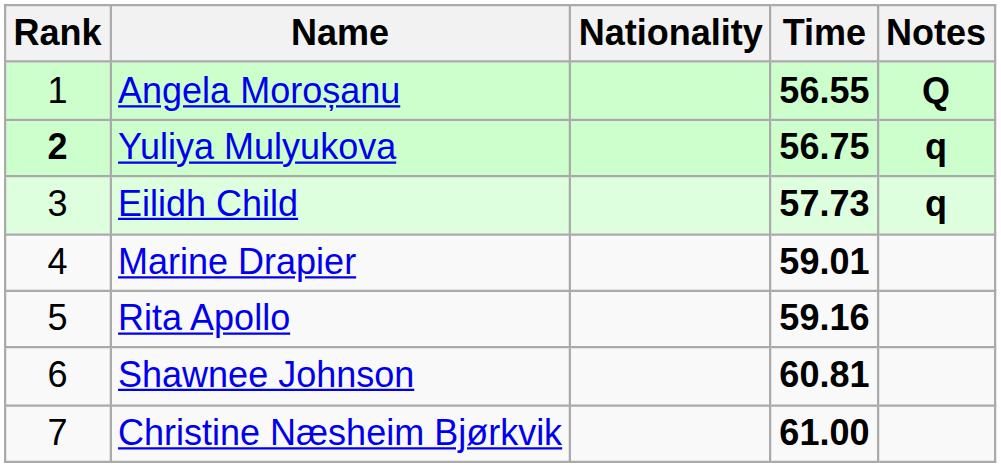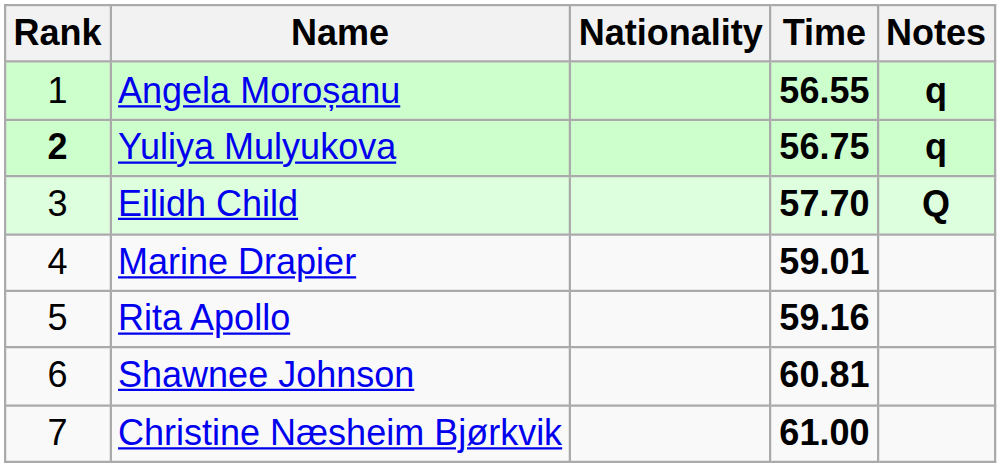Angela Moroșanu | Notes: Q -> q
Eilidh Child | Time: 57.73 -> 57.70
Eilidh Child | Notes: q -> Q
